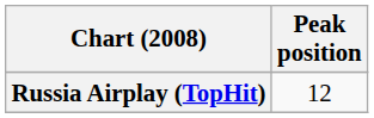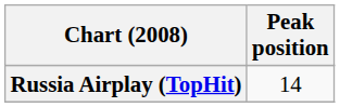Russia Airplay (TopHit) | Peak position: 12 -> 14
